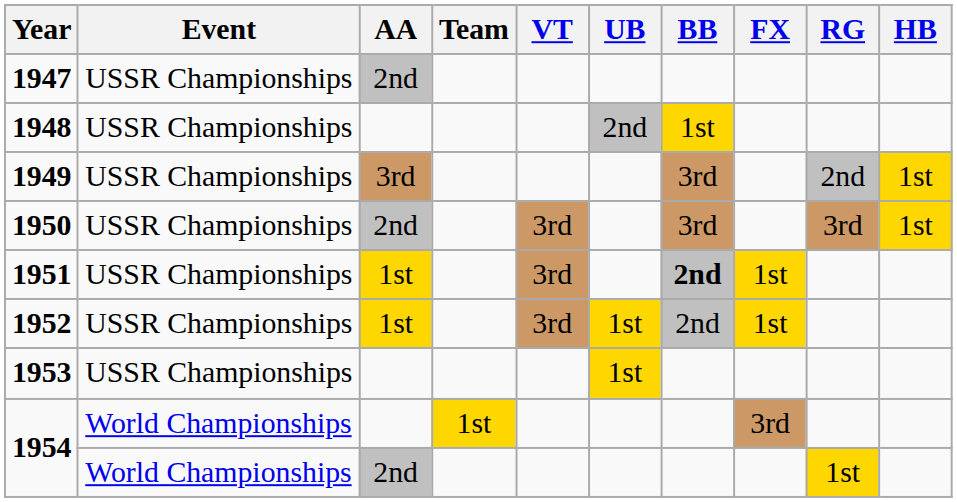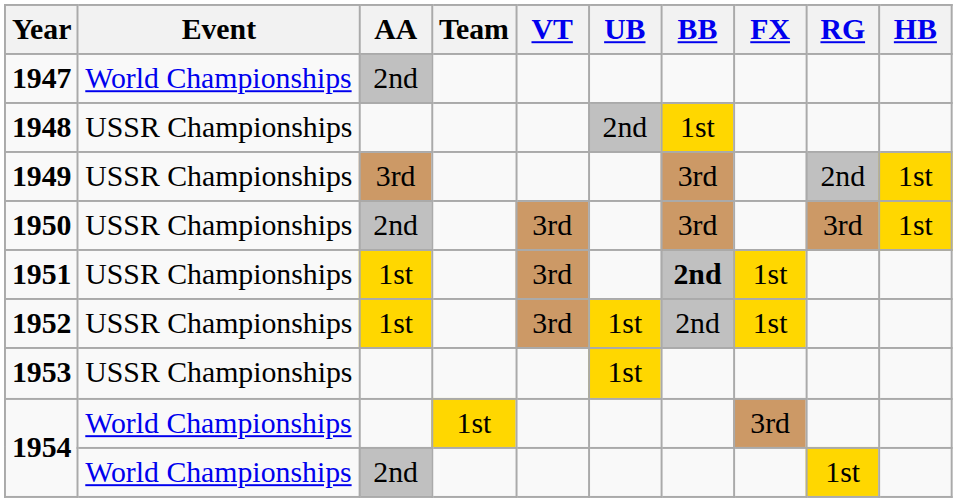1947 | Event: USSR Championships -> World Championships
